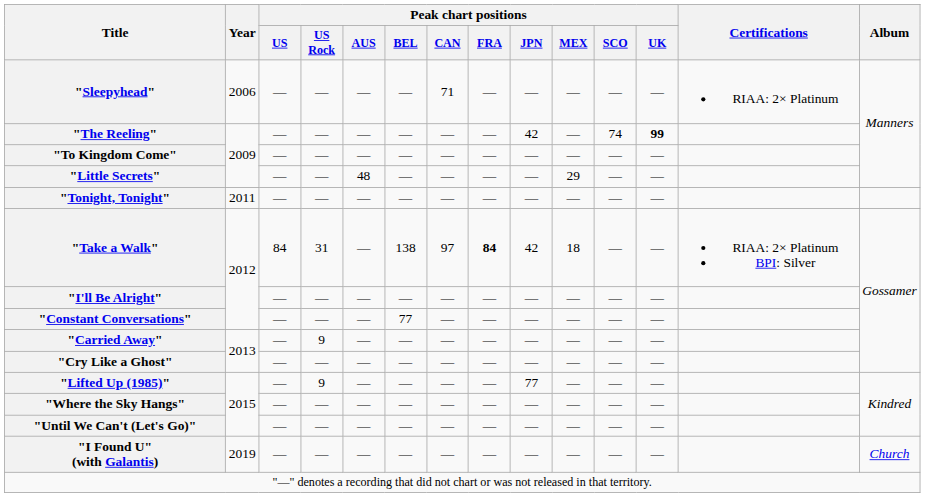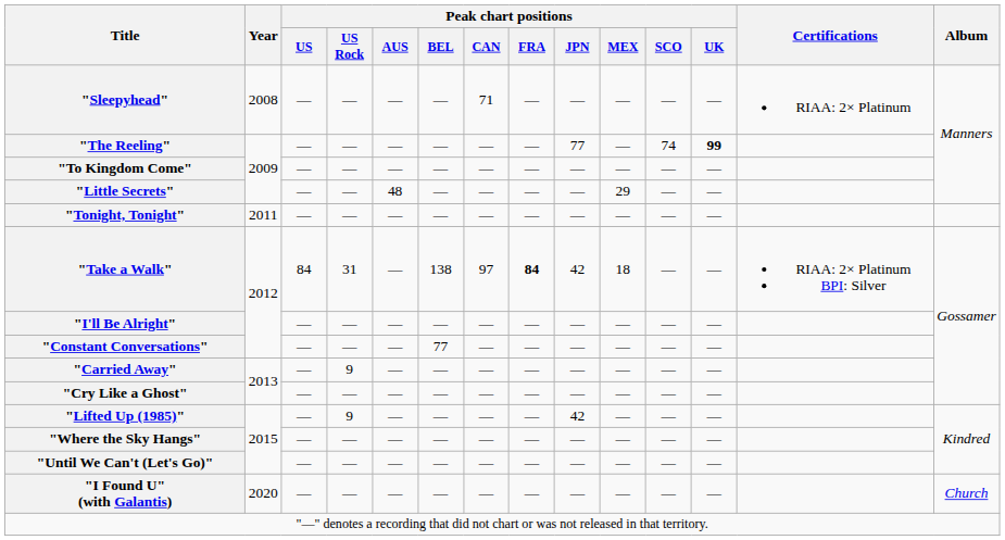"Sleepyhead" | Year: 2006 -> 2008
"The Reeling" | Peak chart positions / JPN: 42 -> 77
"Lifted Up (1985)" | Peak chart positions / JPN: 77 -> 42
"I Found U" (with Galantis) | Year: 2019 -> 2020
